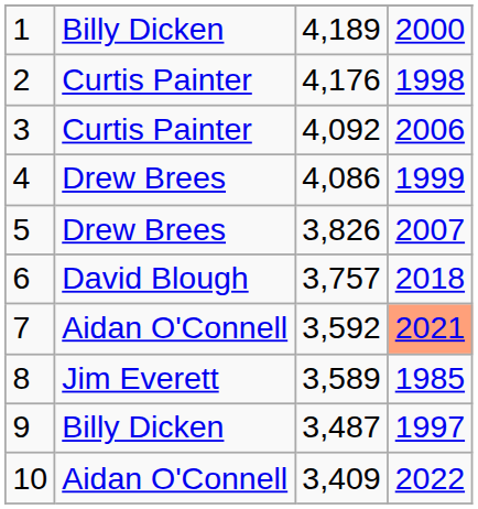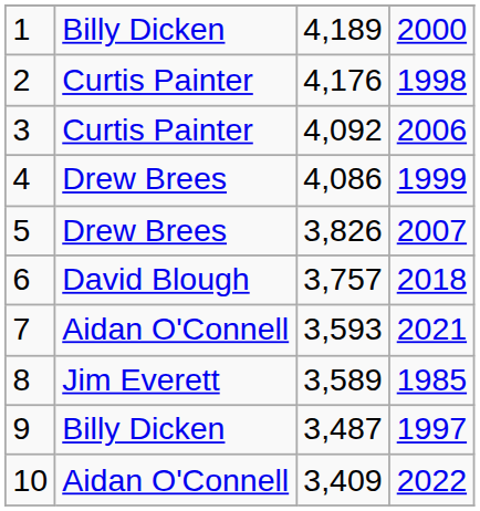7 | column 3: 3,592 -> 3,593
7 | column 4: lightsalmon background -> no background
